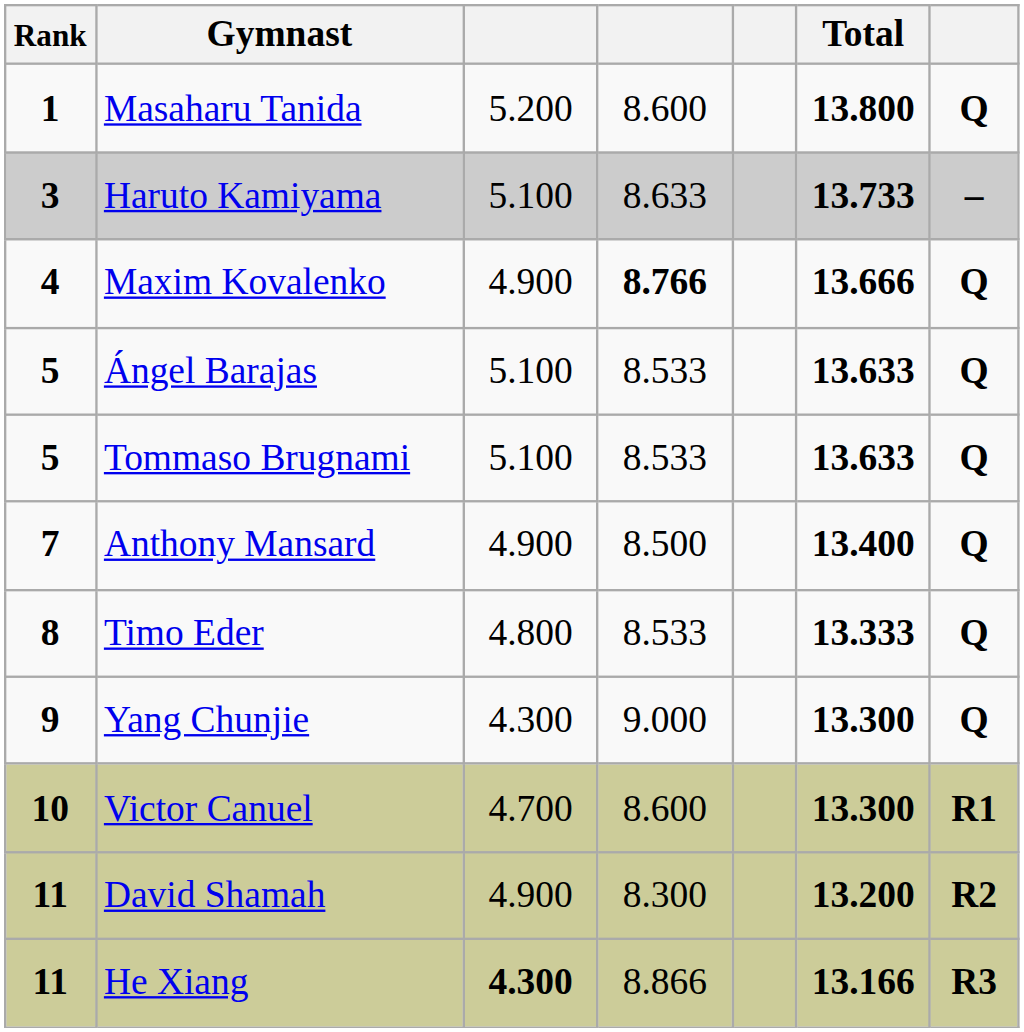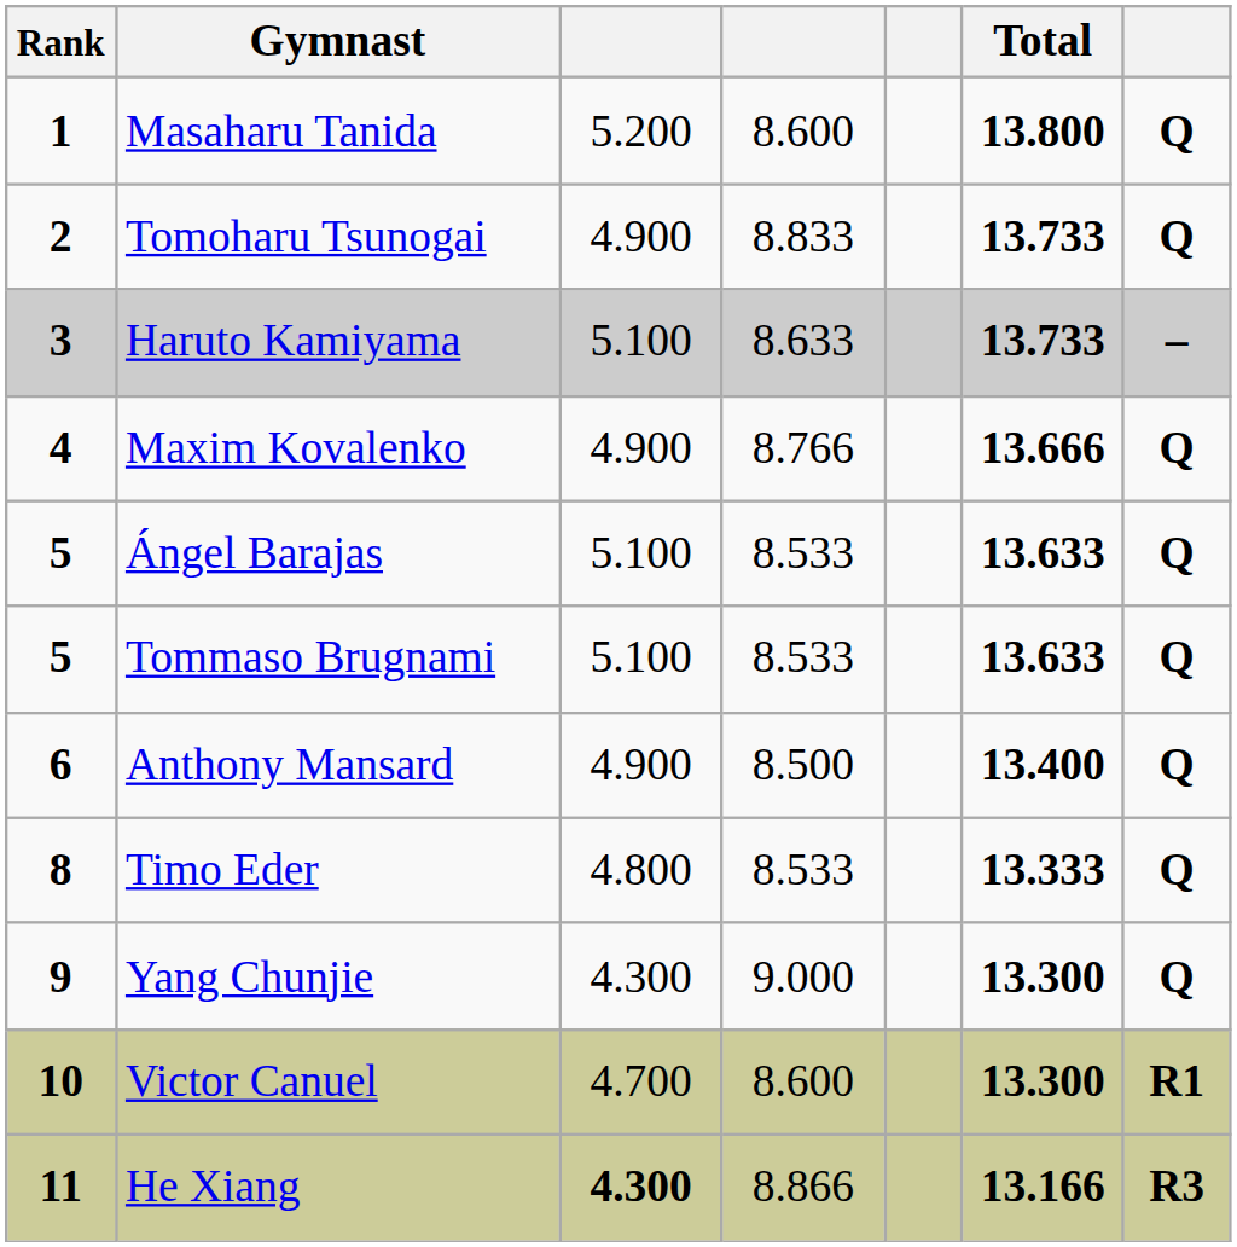+ row: 2 | Tomoharu Tsunogai | 4.900 | 8.833 | 13.733 | Q
Maxim Kovalenko | column 4: bold -> normal
Anthony Mansard | Rank: 7 -> 6
- row: 11 | David Shamah | 4.900 | 8.300 | 13.200 | R2
